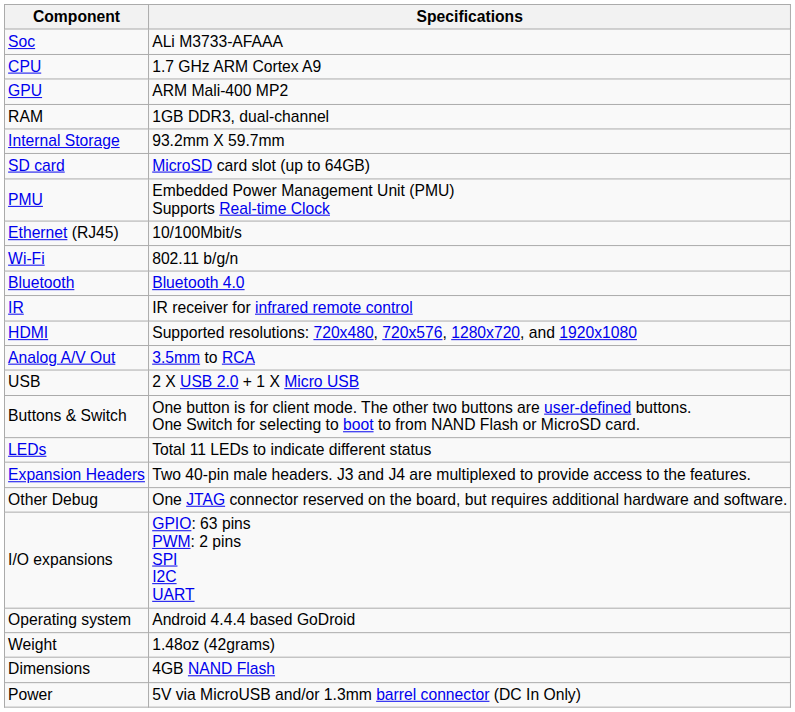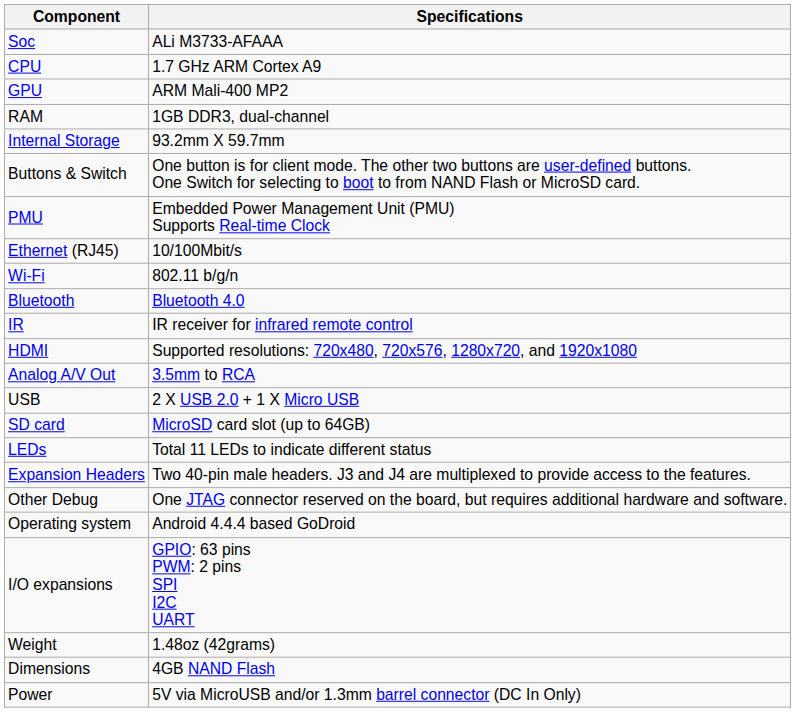rows swapped: SD card <-> Buttons & Switch
rows swapped: I/O expansions <-> Operating system
